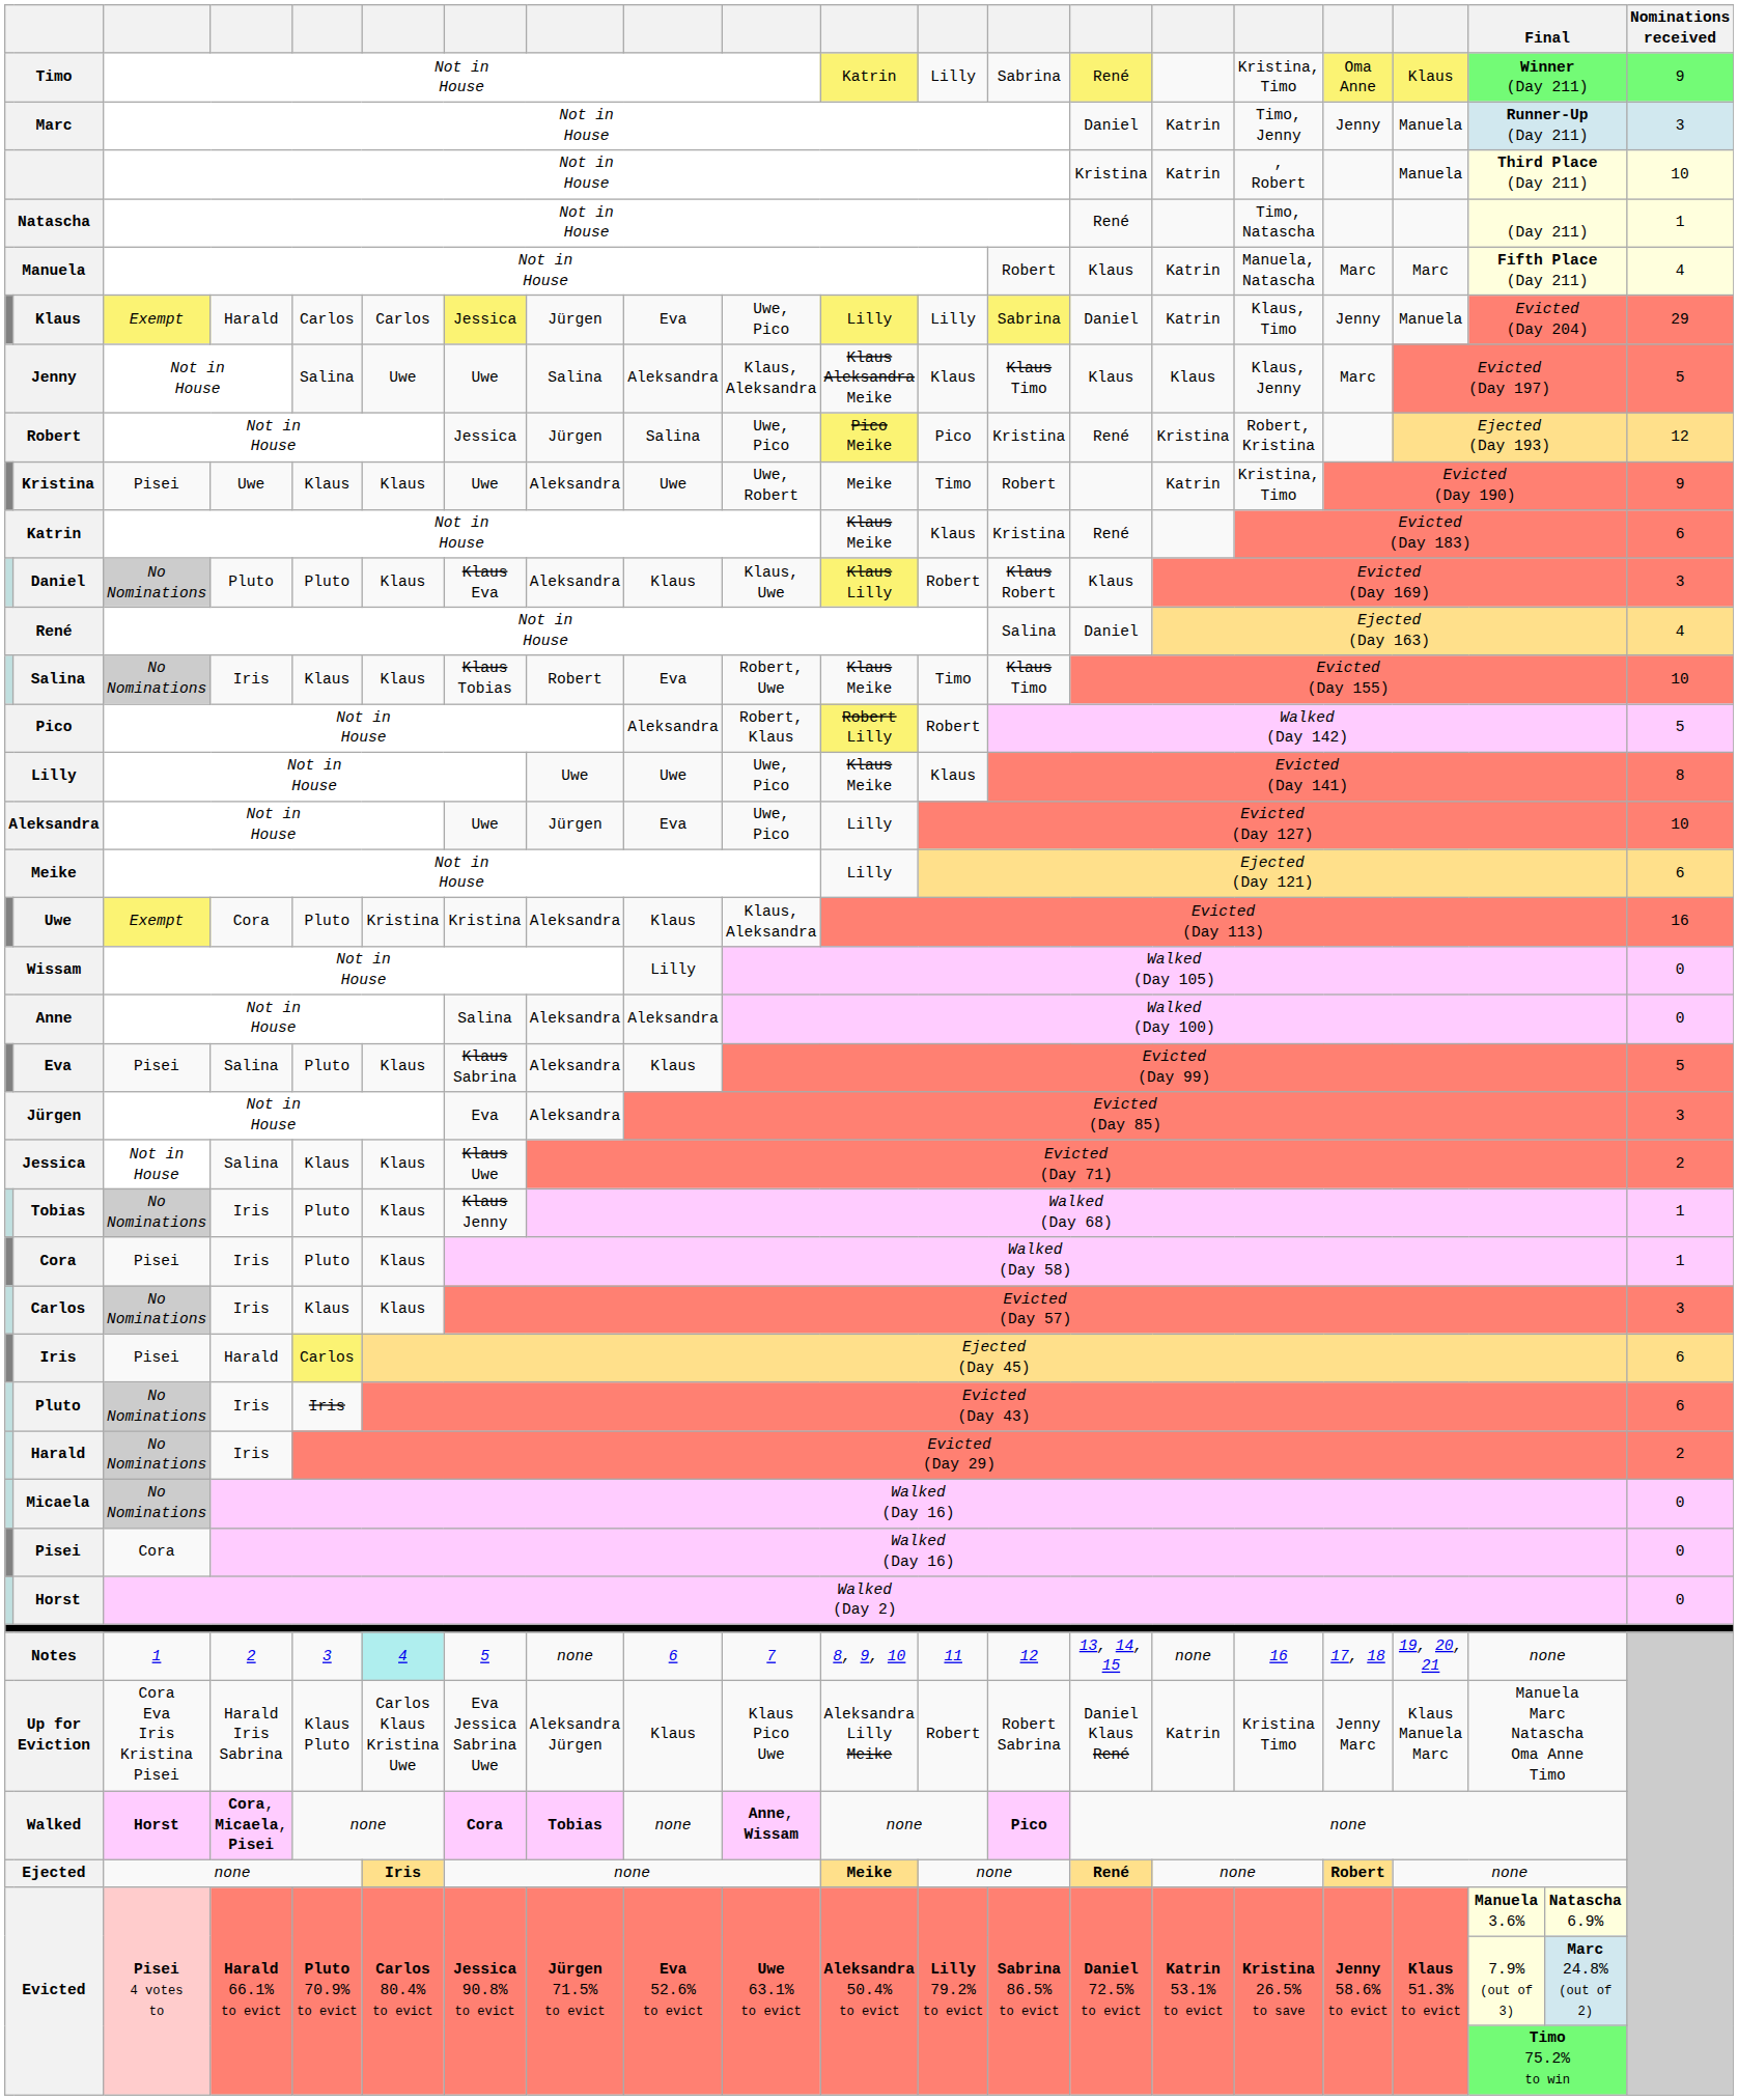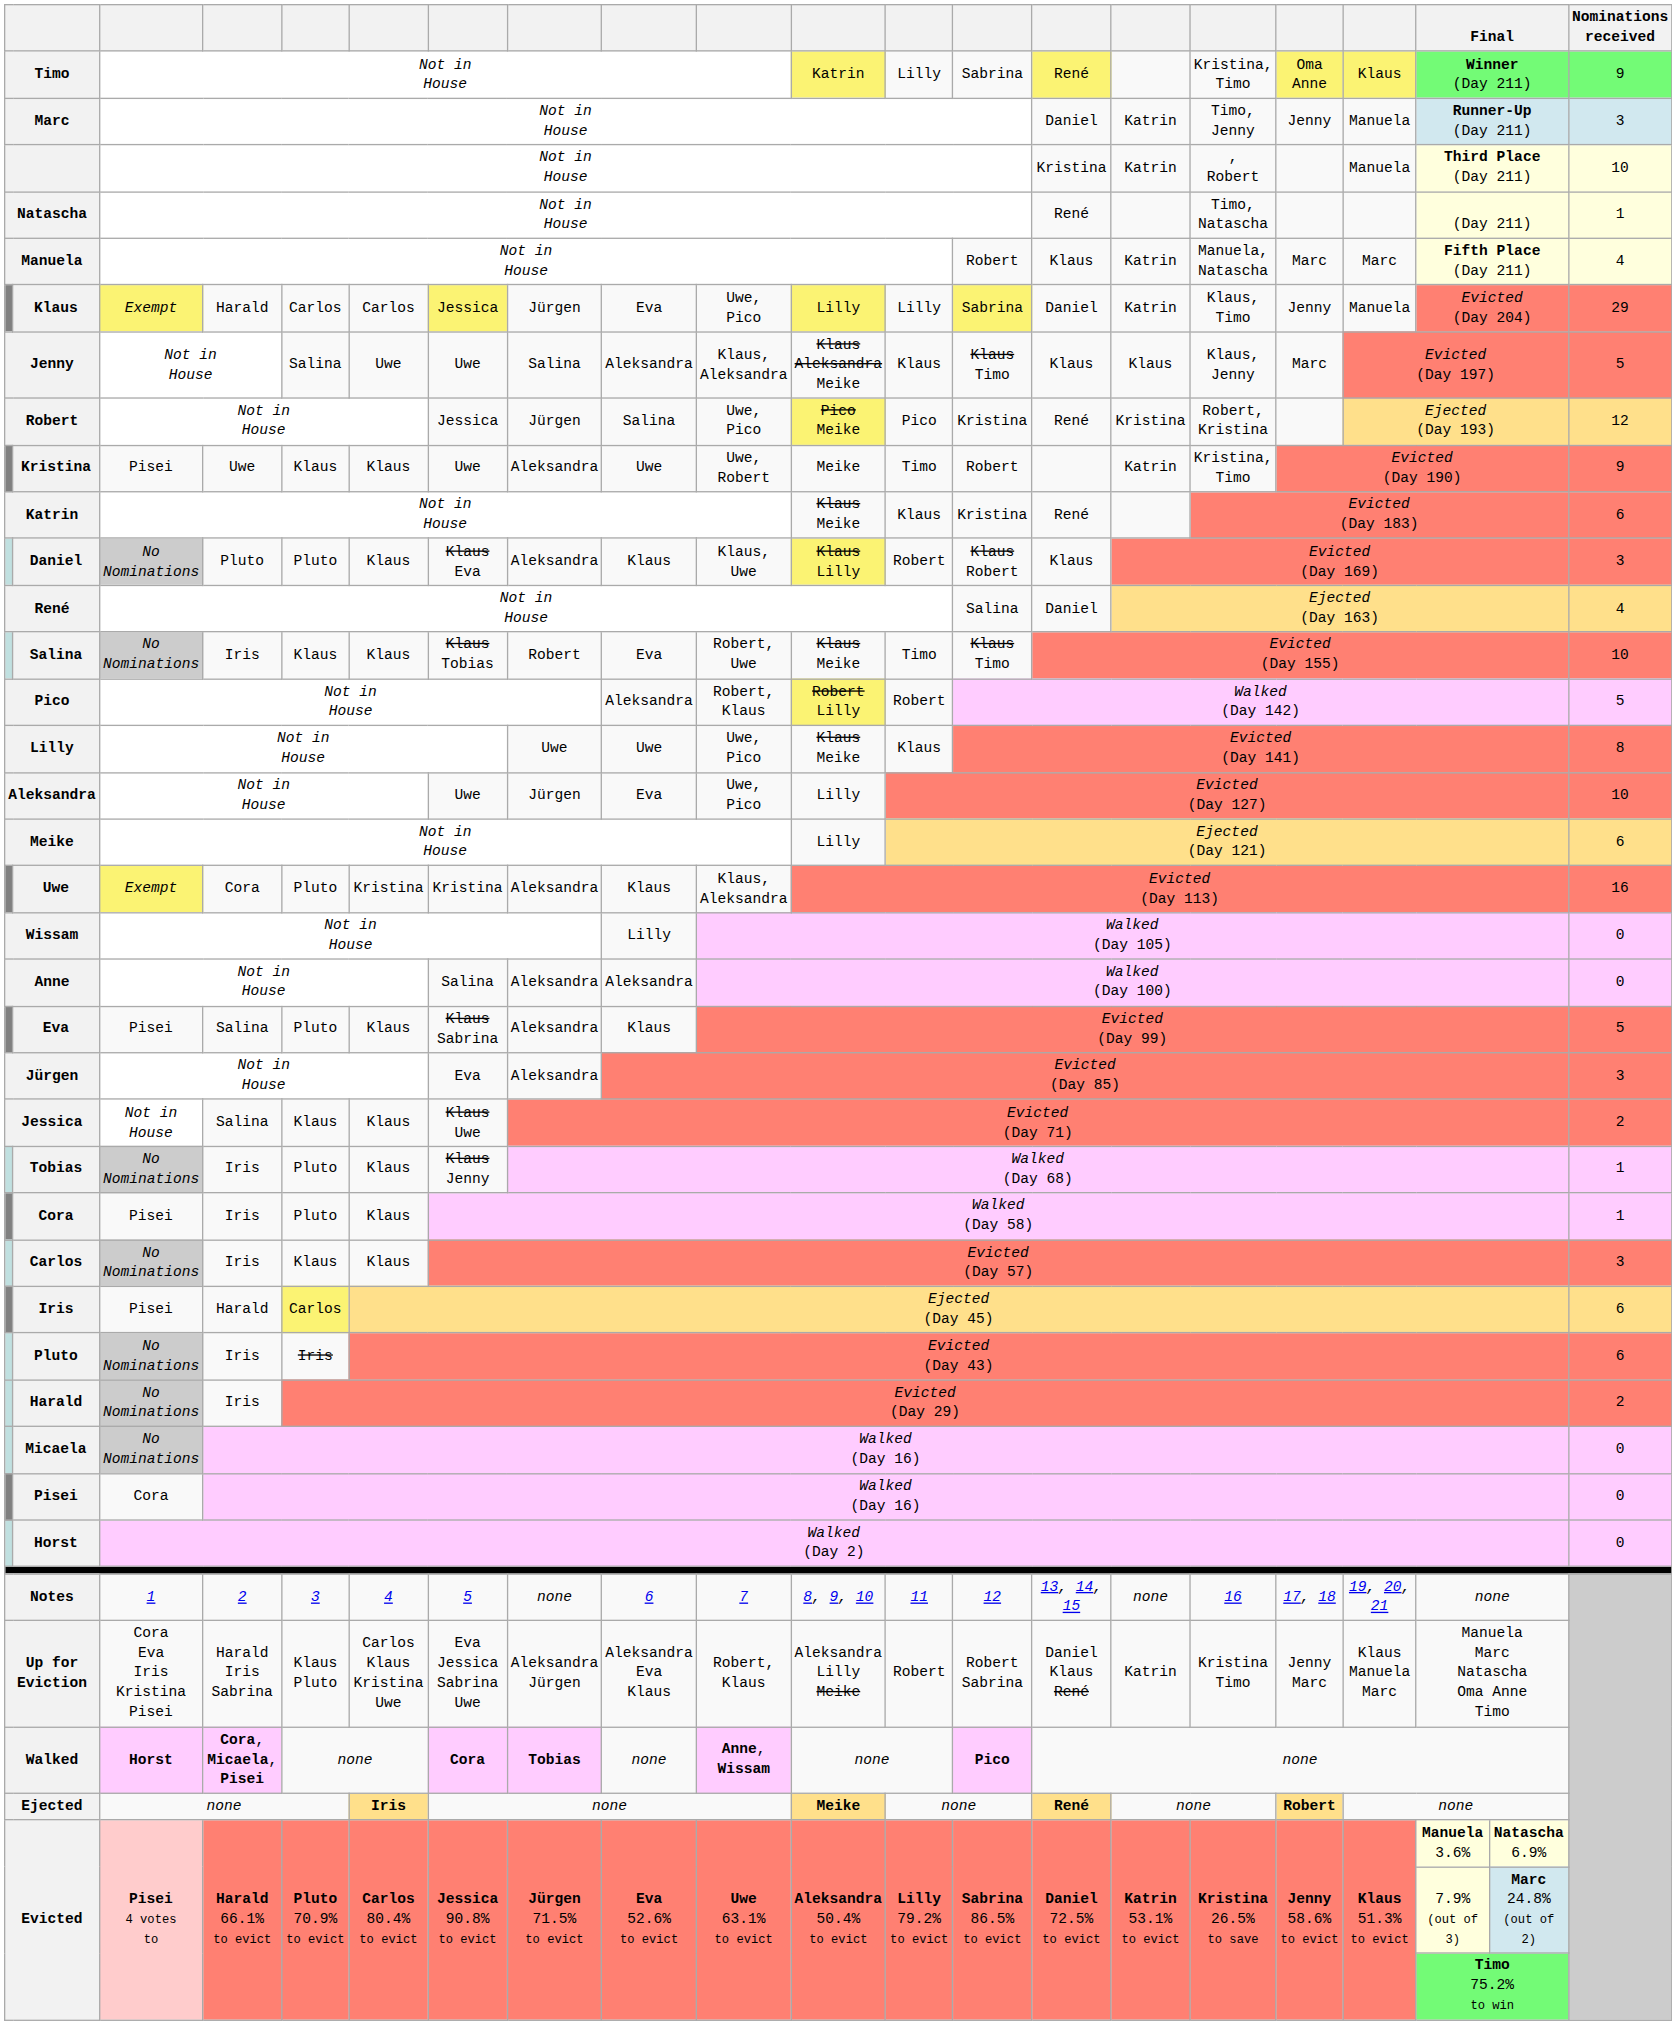Notes | column 6: paleturquoise background -> no background
Up for Eviction | column 9: Klaus -> Aleksandra Eva Klaus
Up for Eviction | column 10: Klaus Pico Uwe -> Robert, Klaus
